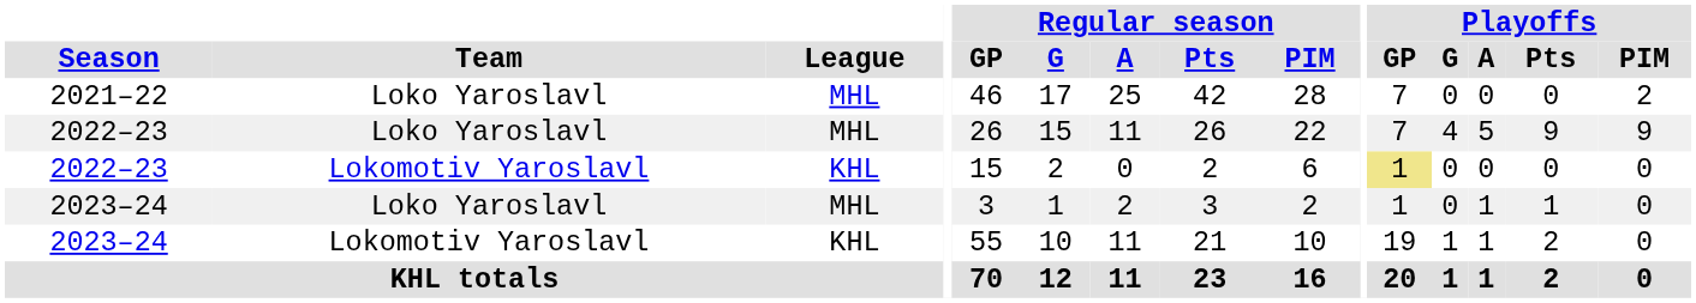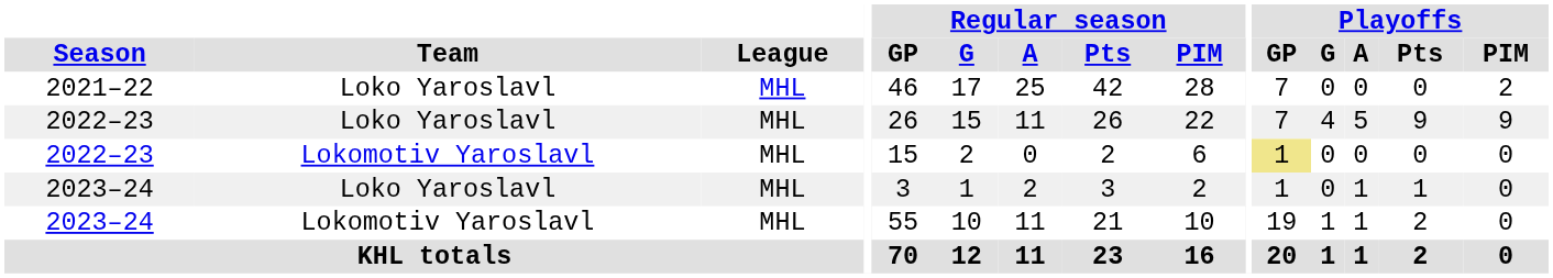2022–23 / Lokomotiv Yaroslavl | League: KHL -> MHL
2023–24 / Lokomotiv Yaroslavl | League: KHL -> MHL
